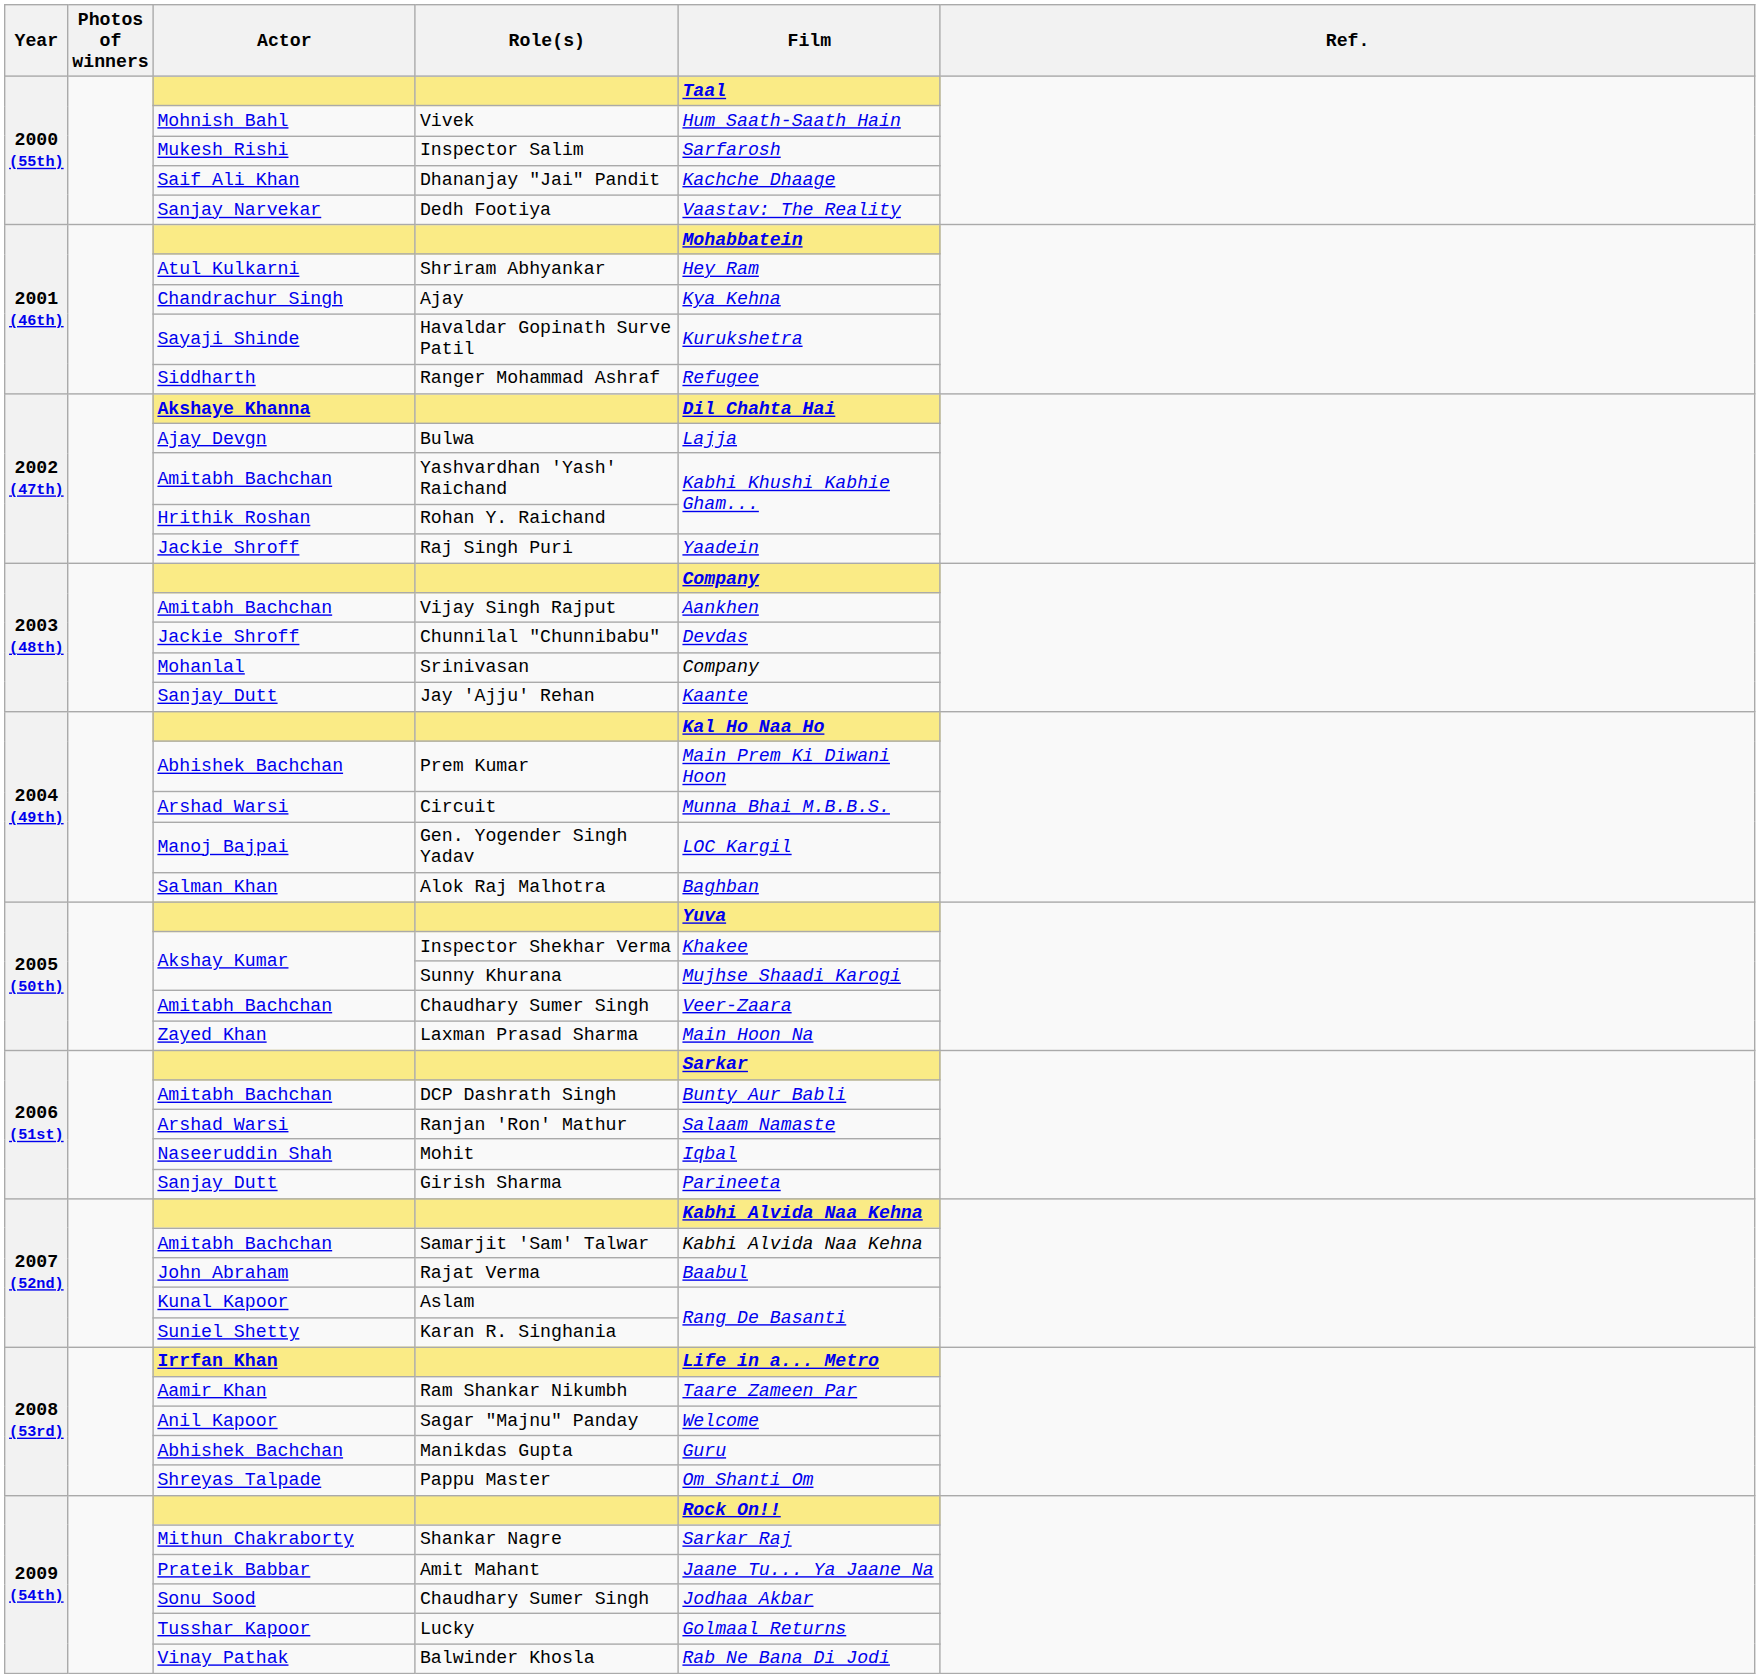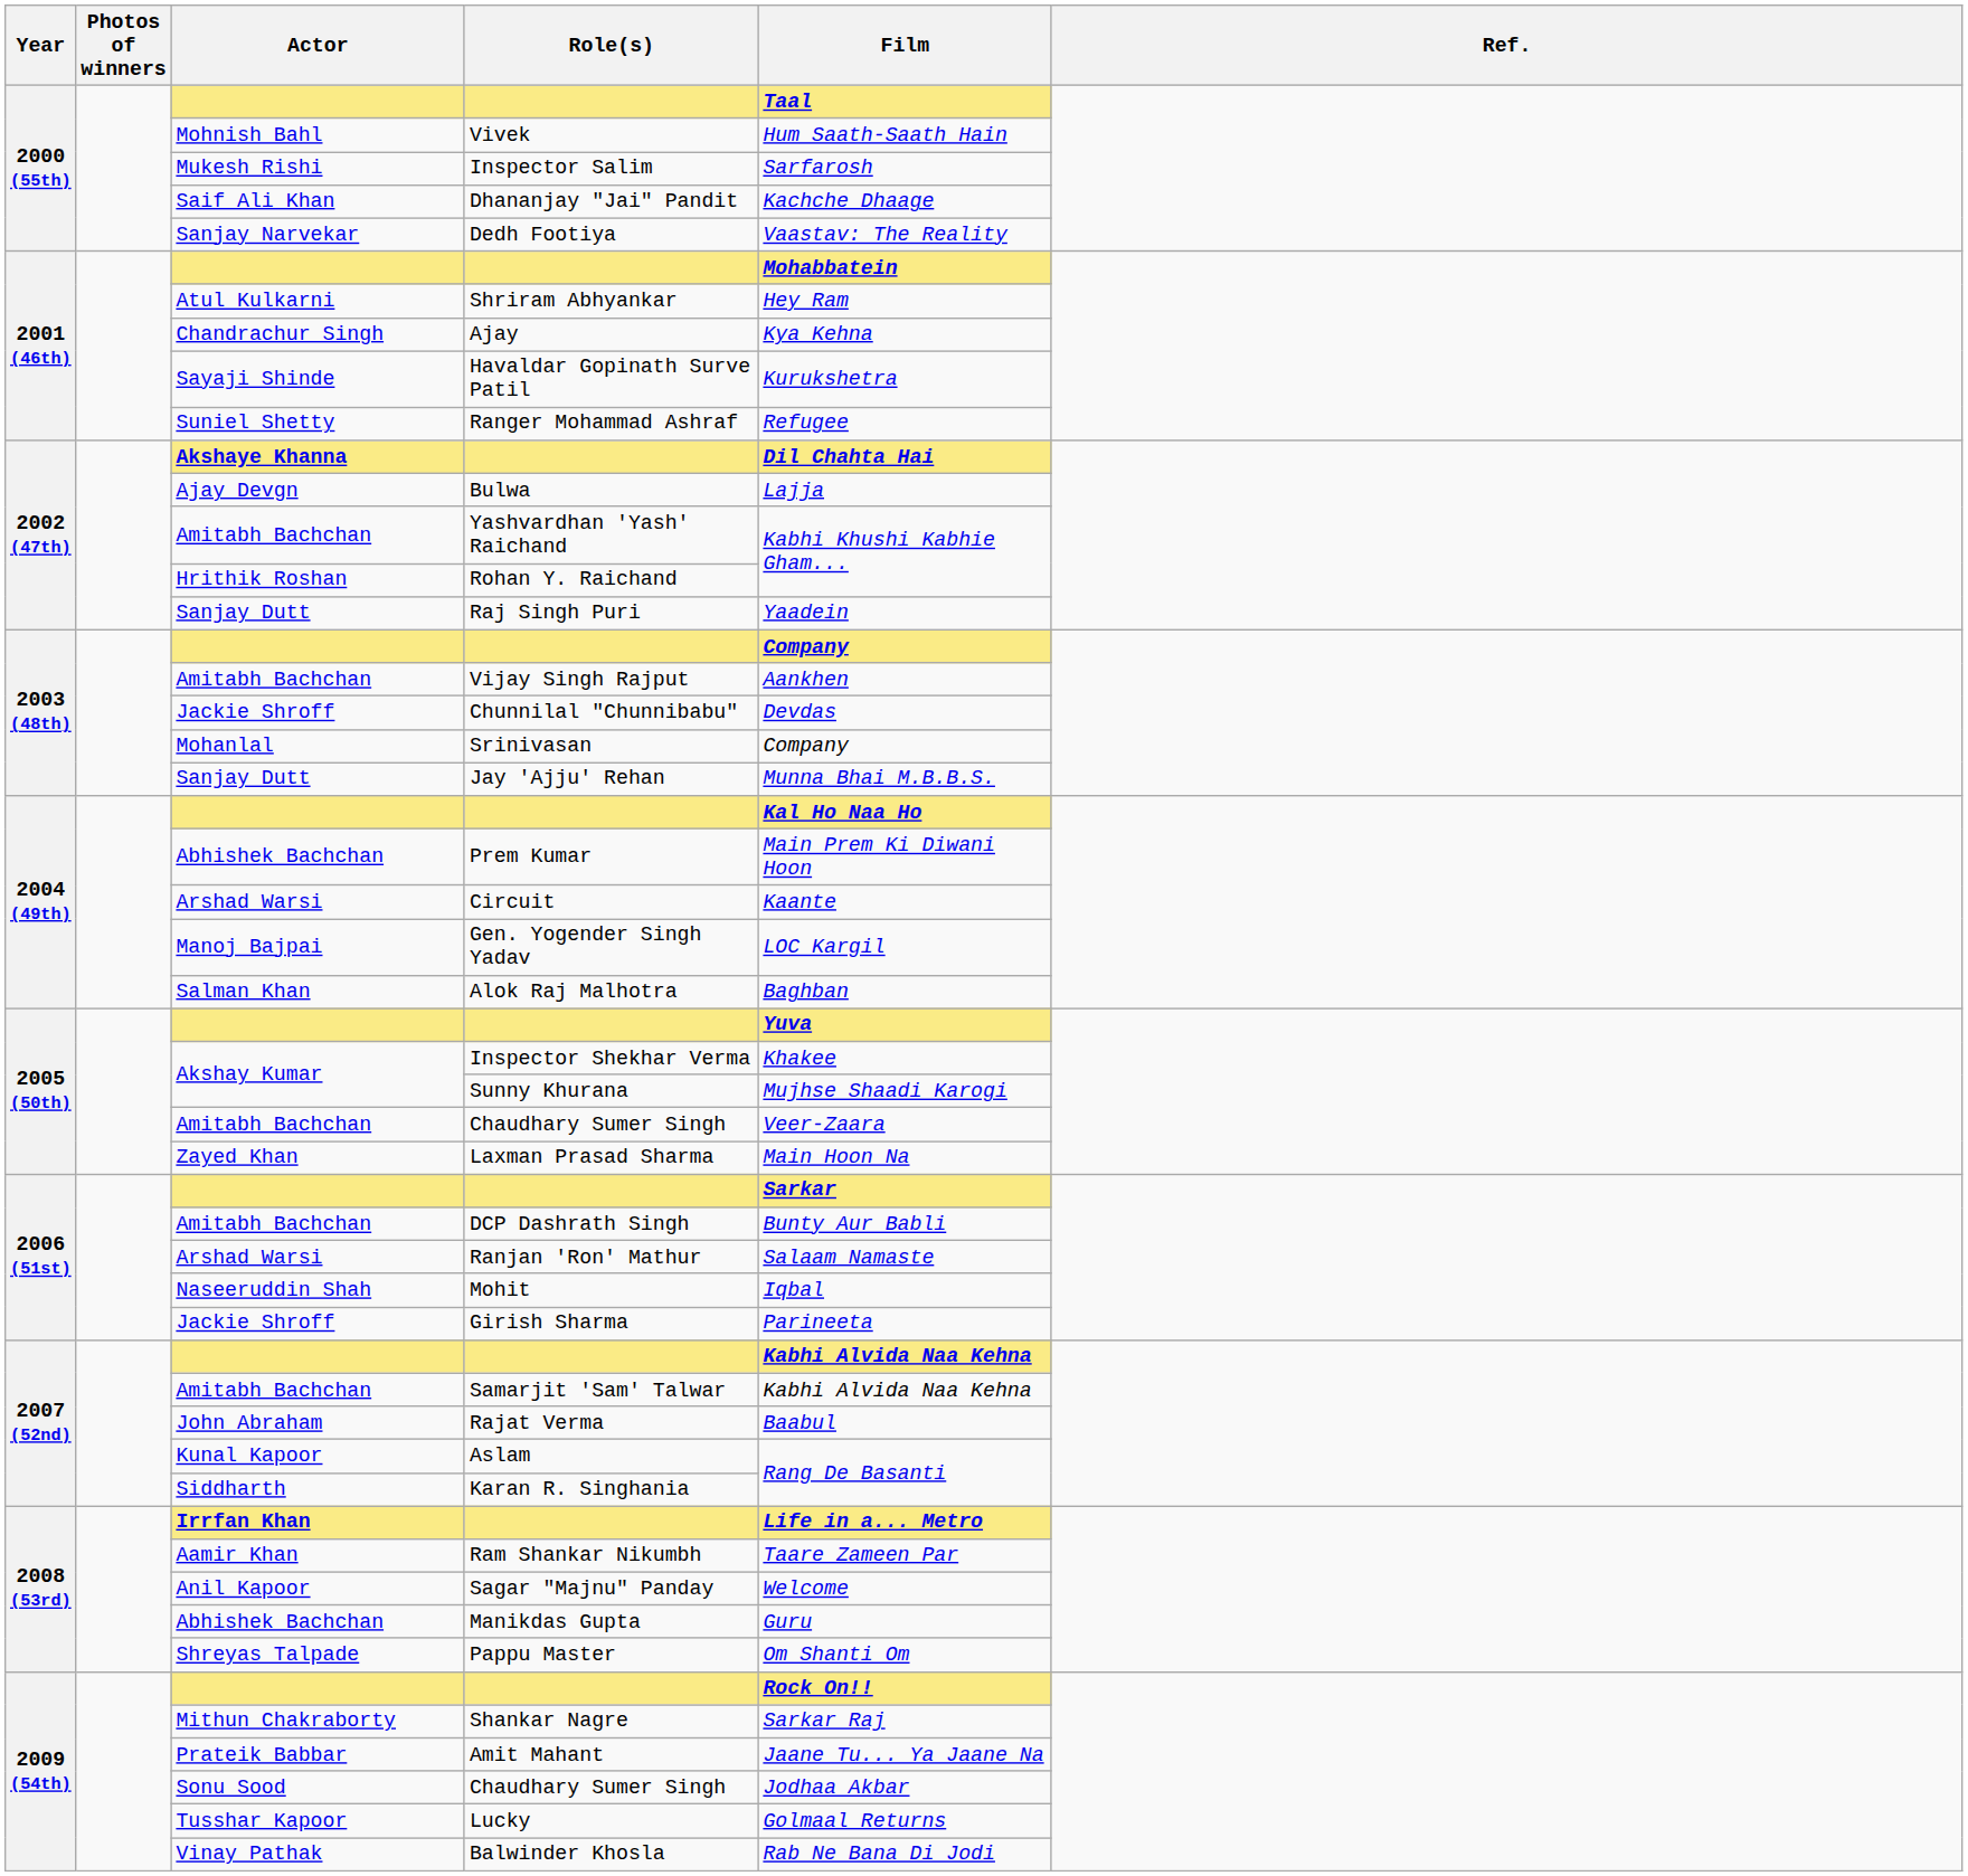Ranger Mohammad Ashraf | Actor: Siddharth -> Suniel Shetty
Raj Singh Puri | Actor: Jackie Shroff -> Sanjay Dutt
Jay 'Ajju' Rehan | Film: Kaante -> Munna Bhai M.B.B.S.
Circuit | Film: Munna Bhai M.B.B.S. -> Kaante
Girish Sharma | Actor: Sanjay Dutt -> Jackie Shroff
Karan R. Singhania | Actor: Suniel Shetty -> Siddharth
